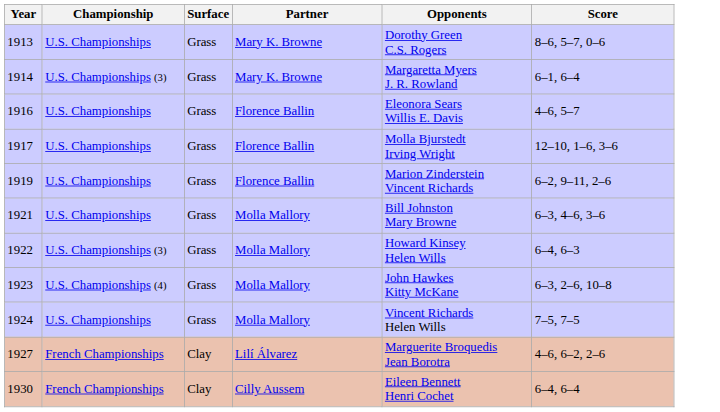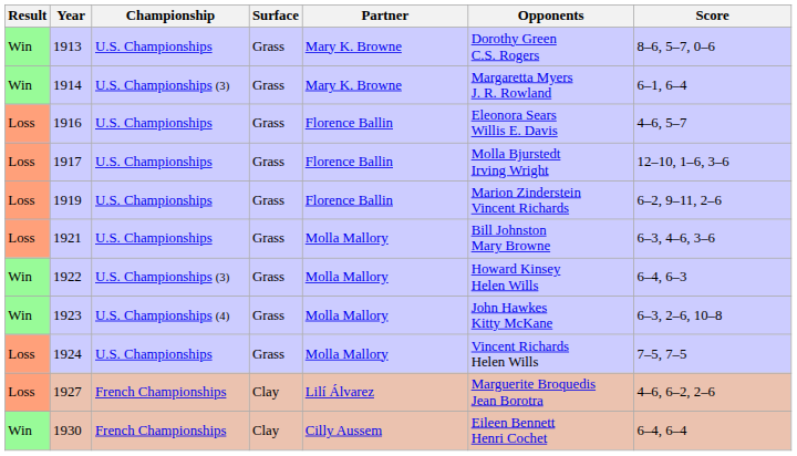+ column: Result | Win | Win | Loss | Loss | Loss | Loss | Win | Win | Loss | Loss | Win
